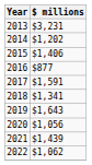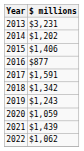2018 | $ millions: $1,341 -> $1,342
2019 | $ millions: $1,643 -> $1,243
2020 | $ millions: $1,056 -> $1,059
